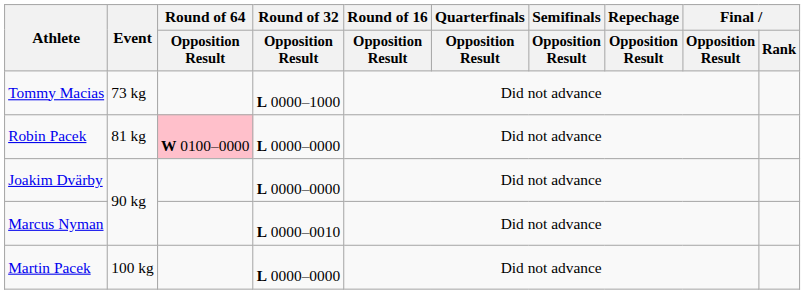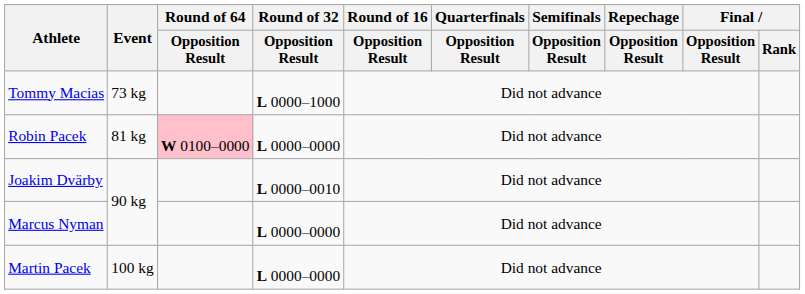Joakim Dvärby | Round of 32 / Opposition Result: L 0000–0000 -> L 0000–0010
Marcus Nyman | Round of 32 / Opposition Result: L 0000–0010 -> L 0000–0000
